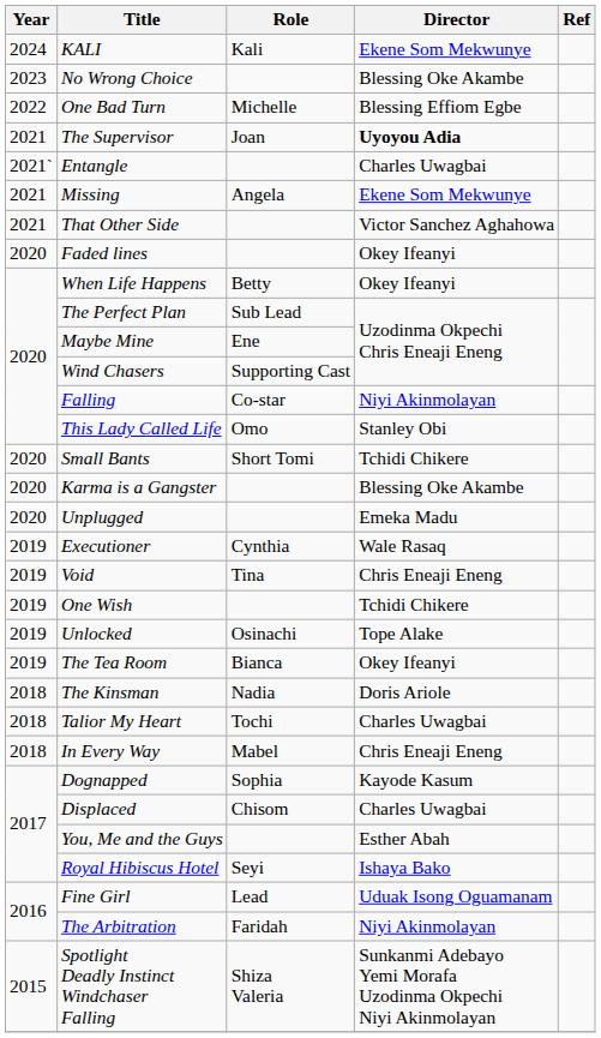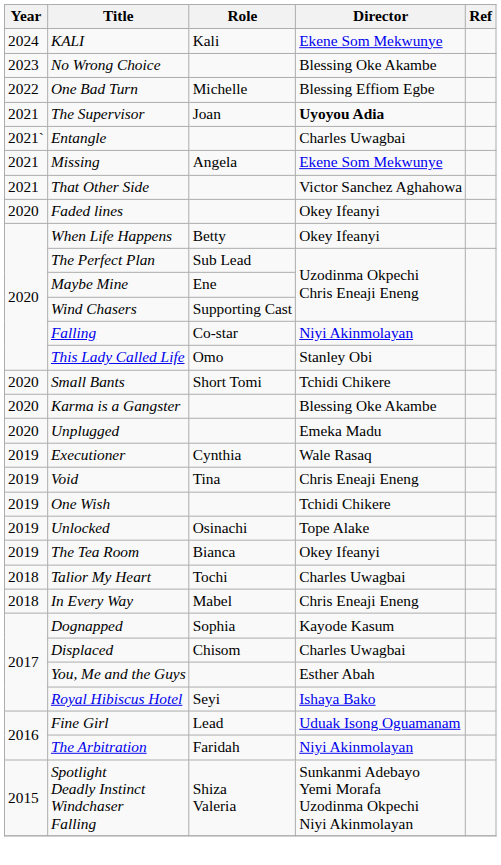- row: 2018 | The Kinsman | Nadia | Doris Ariole
